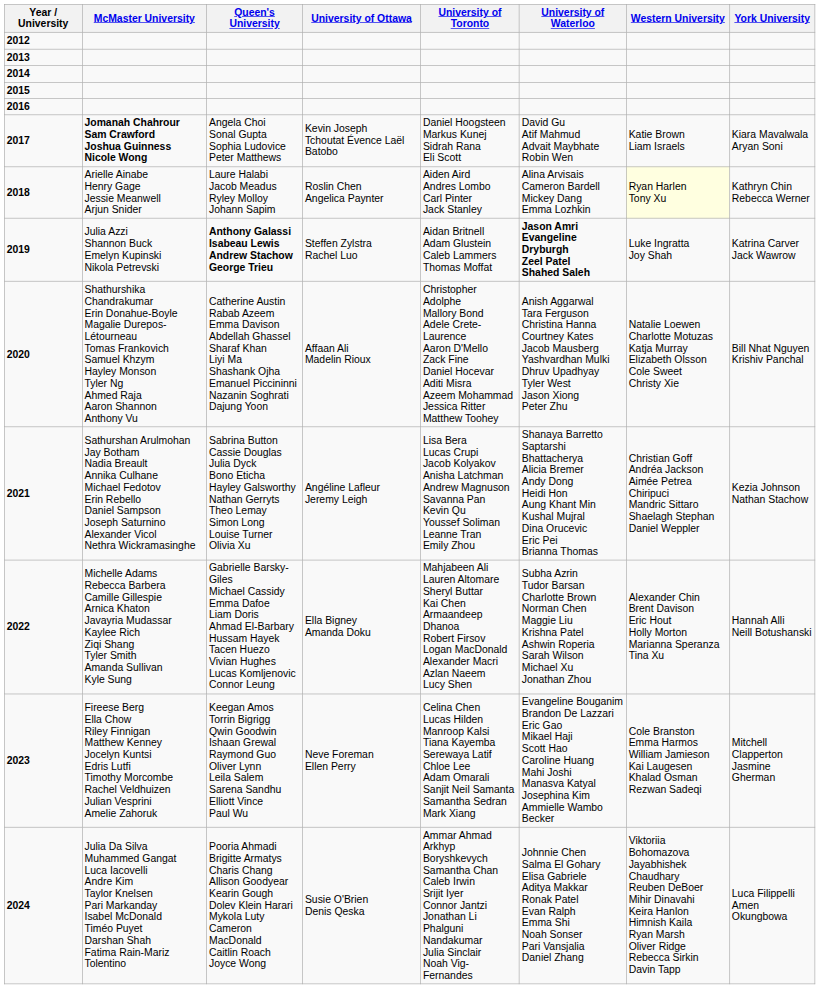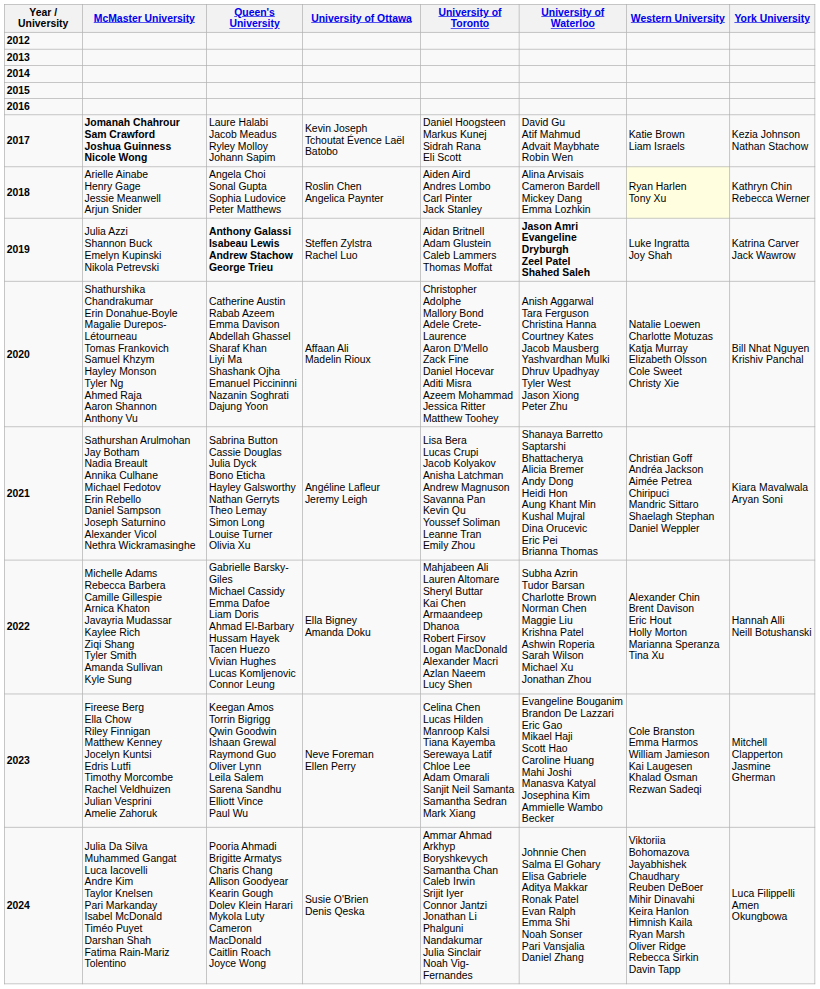2017 | Queen's University: Angela Choi Sonal Gupta Sophia Ludovice Peter Matthews -> Laure Halabi Jacob Meadus Ryley Molloy Johann Sapim
2017 | York University: Kiara Mavalwala Aryan Soni -> Kezia Johnson Nathan Stachow
2018 | Queen's University: Laure Halabi Jacob Meadus Ryley Molloy Johann Sapim -> Angela Choi Sonal Gupta Sophia Ludovice Peter Matthews
2021 | York University: Kezia Johnson Nathan Stachow -> Kiara Mavalwala Aryan Soni
